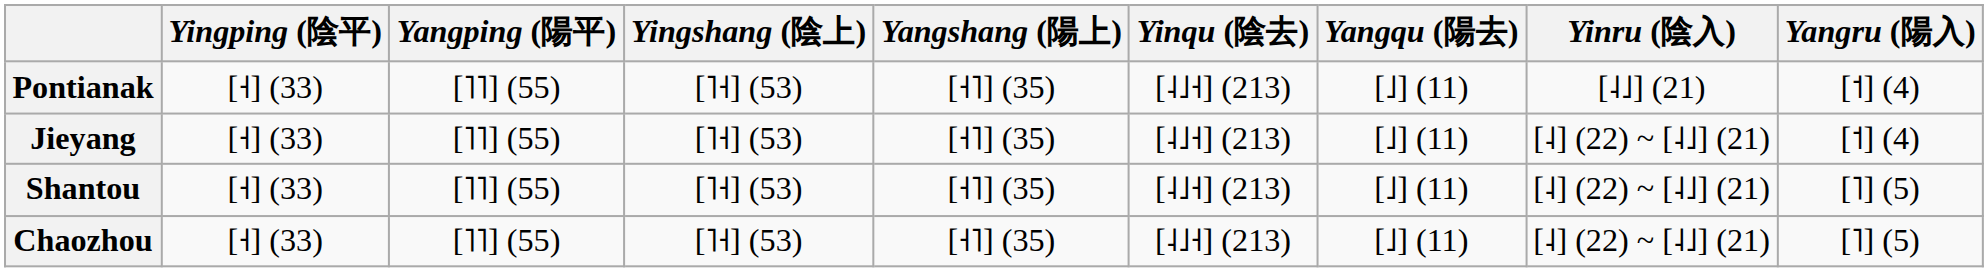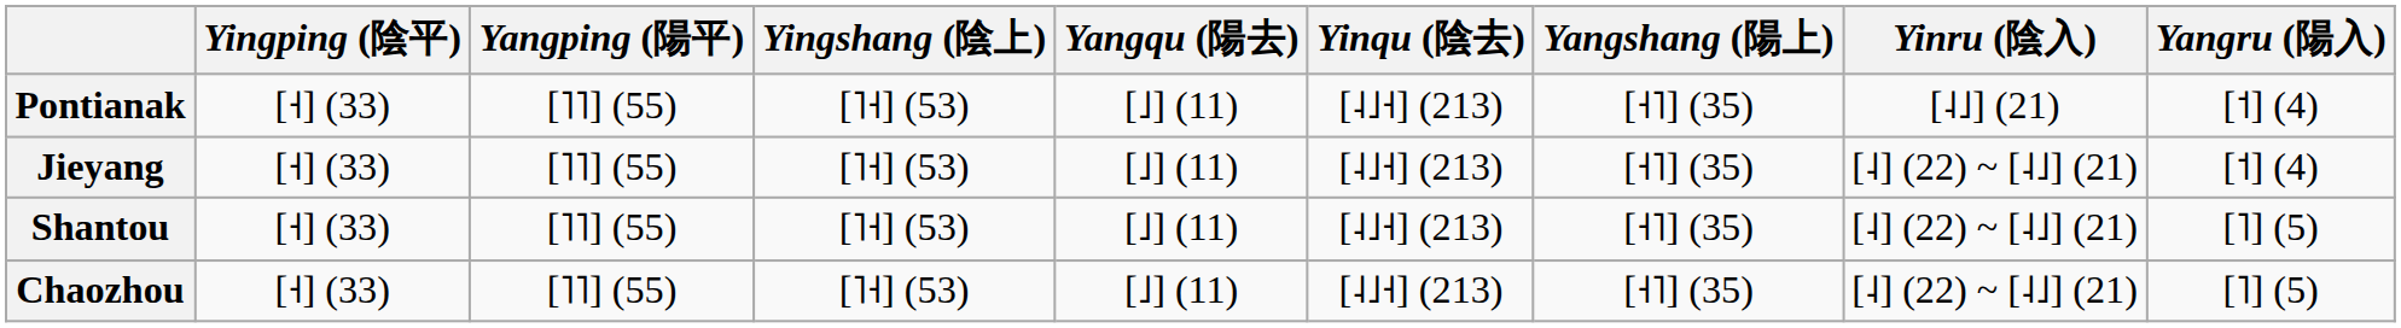columns swapped: Yangshang (陽上) <-> Yangqu (陽去)
